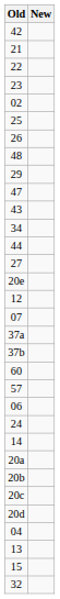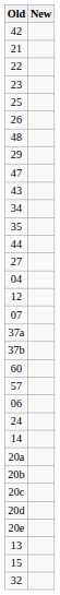- row: 02
+ row: 35
rows swapped: 04 <-> 20e
